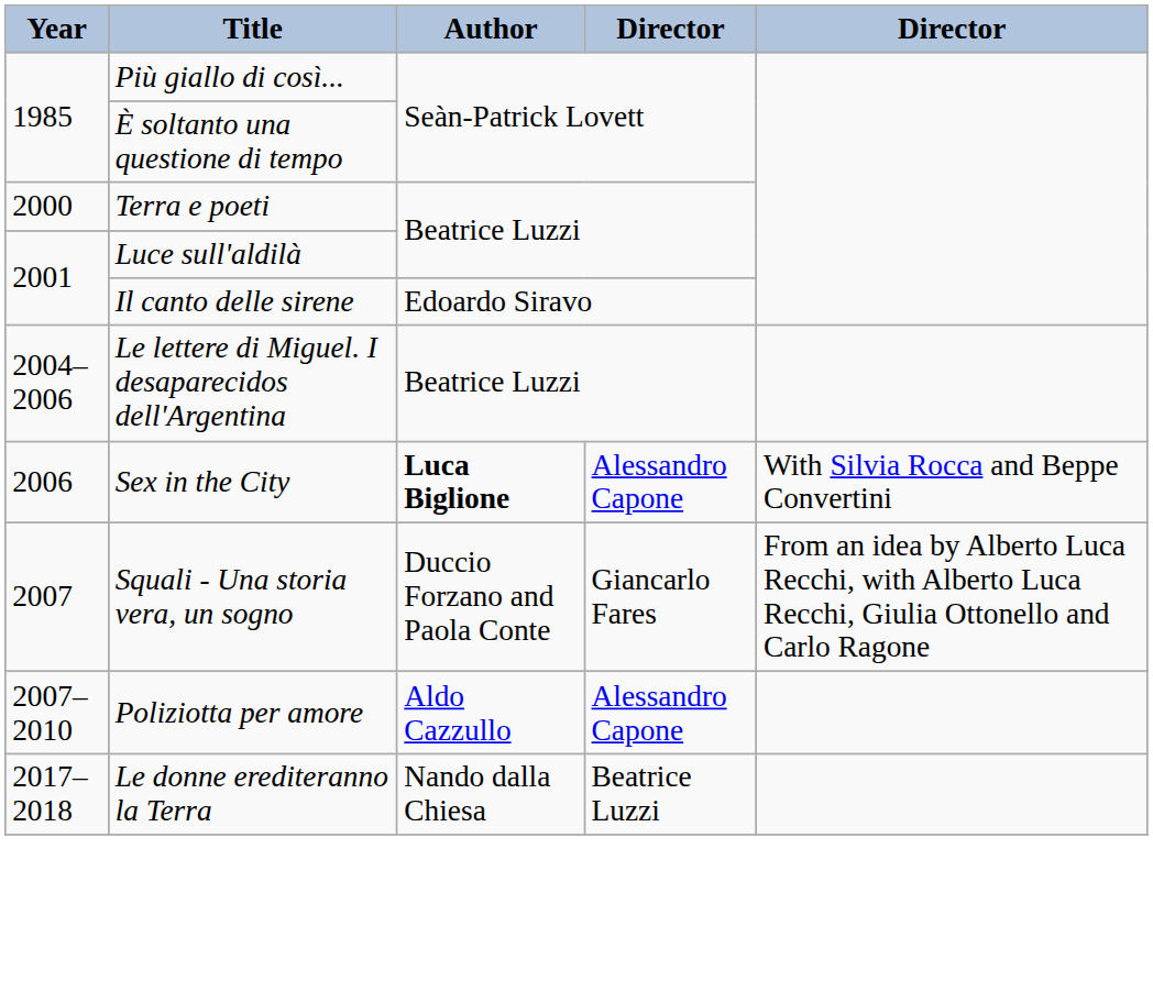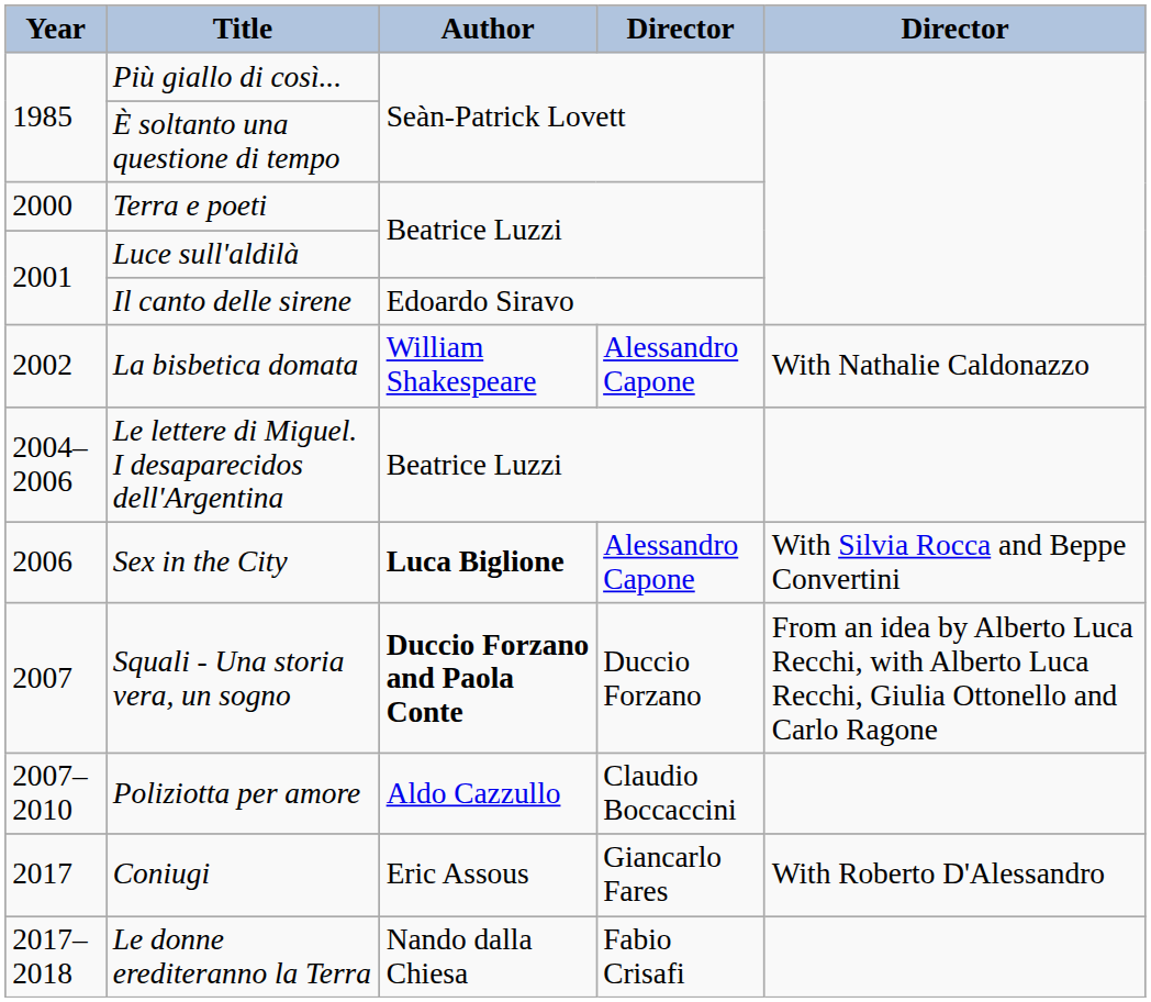+ row: 2002 | La bisbetica domata | William Shakespeare | Alessandro Capone | With Nathalie Caldonazzo
Squali - Una storia vera, un sogno | Author: normal -> bold
Squali - Una storia vera, un sogno | column 4: Giancarlo Fares -> Duccio Forzano
Poliziotta per amore | column 4: Alessandro Capone -> Claudio Boccaccini
+ row: 2017 | Coniugi | Eric Assous | Giancarlo Fares | With Roberto D'Alessandro
Le donne erediteranno la Terra | column 4: Beatrice Luzzi -> Fabio Crisafi
